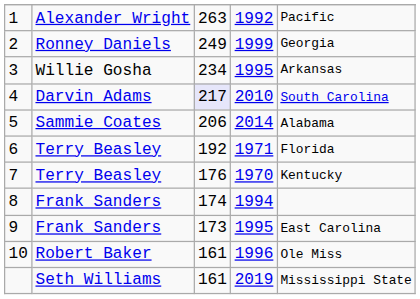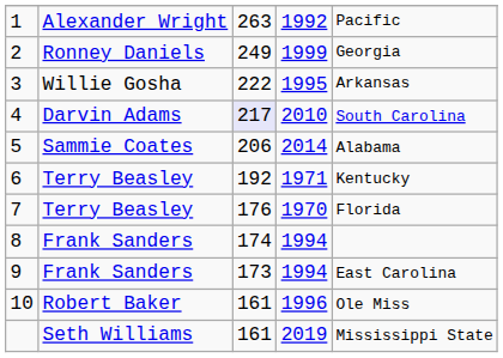3 | column 3: 234 -> 222
6 | column 5: Florida -> Kentucky
7 | column 5: Kentucky -> Florida
9 | column 4: 1995 -> 1994
